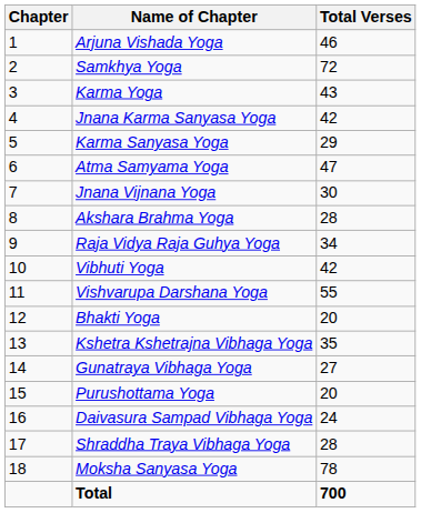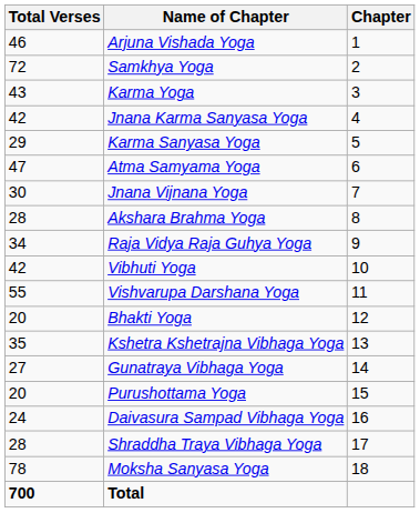columns swapped: Chapter <-> Total Verses
